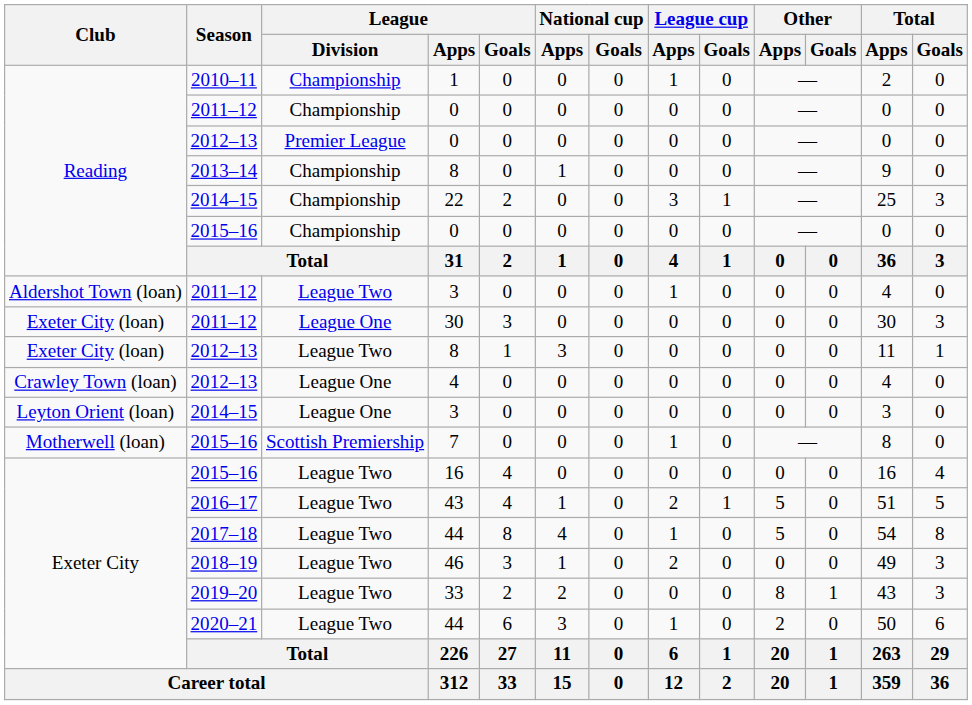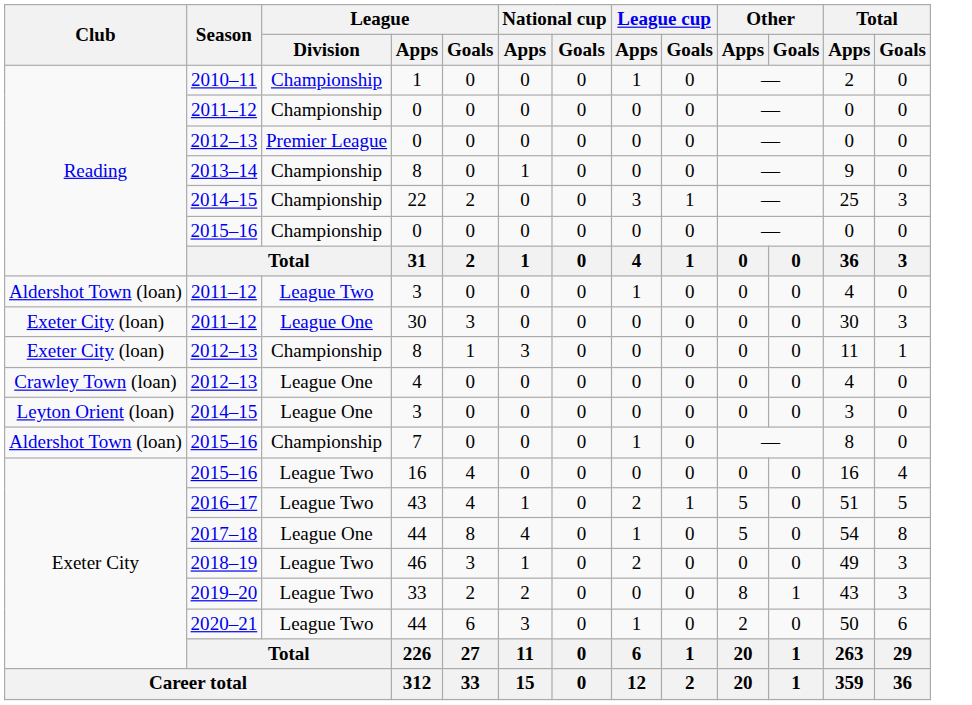2012–13 / 8 | League / Division: League Two -> Championship
7 | Club: Motherwell (loan) -> Aldershot Town (loan)
7 | League / Division: Scottish Premiership -> Championship
2017–18 / 44 | League / Division: League Two -> League One
